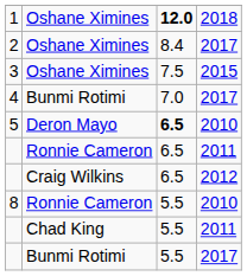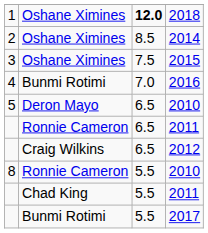2 | column 3: 8.4 -> 8.5
2 | column 4: 2017 -> 2014
4 | column 4: 2017 -> 2016
5 | column 3: bold -> normal
